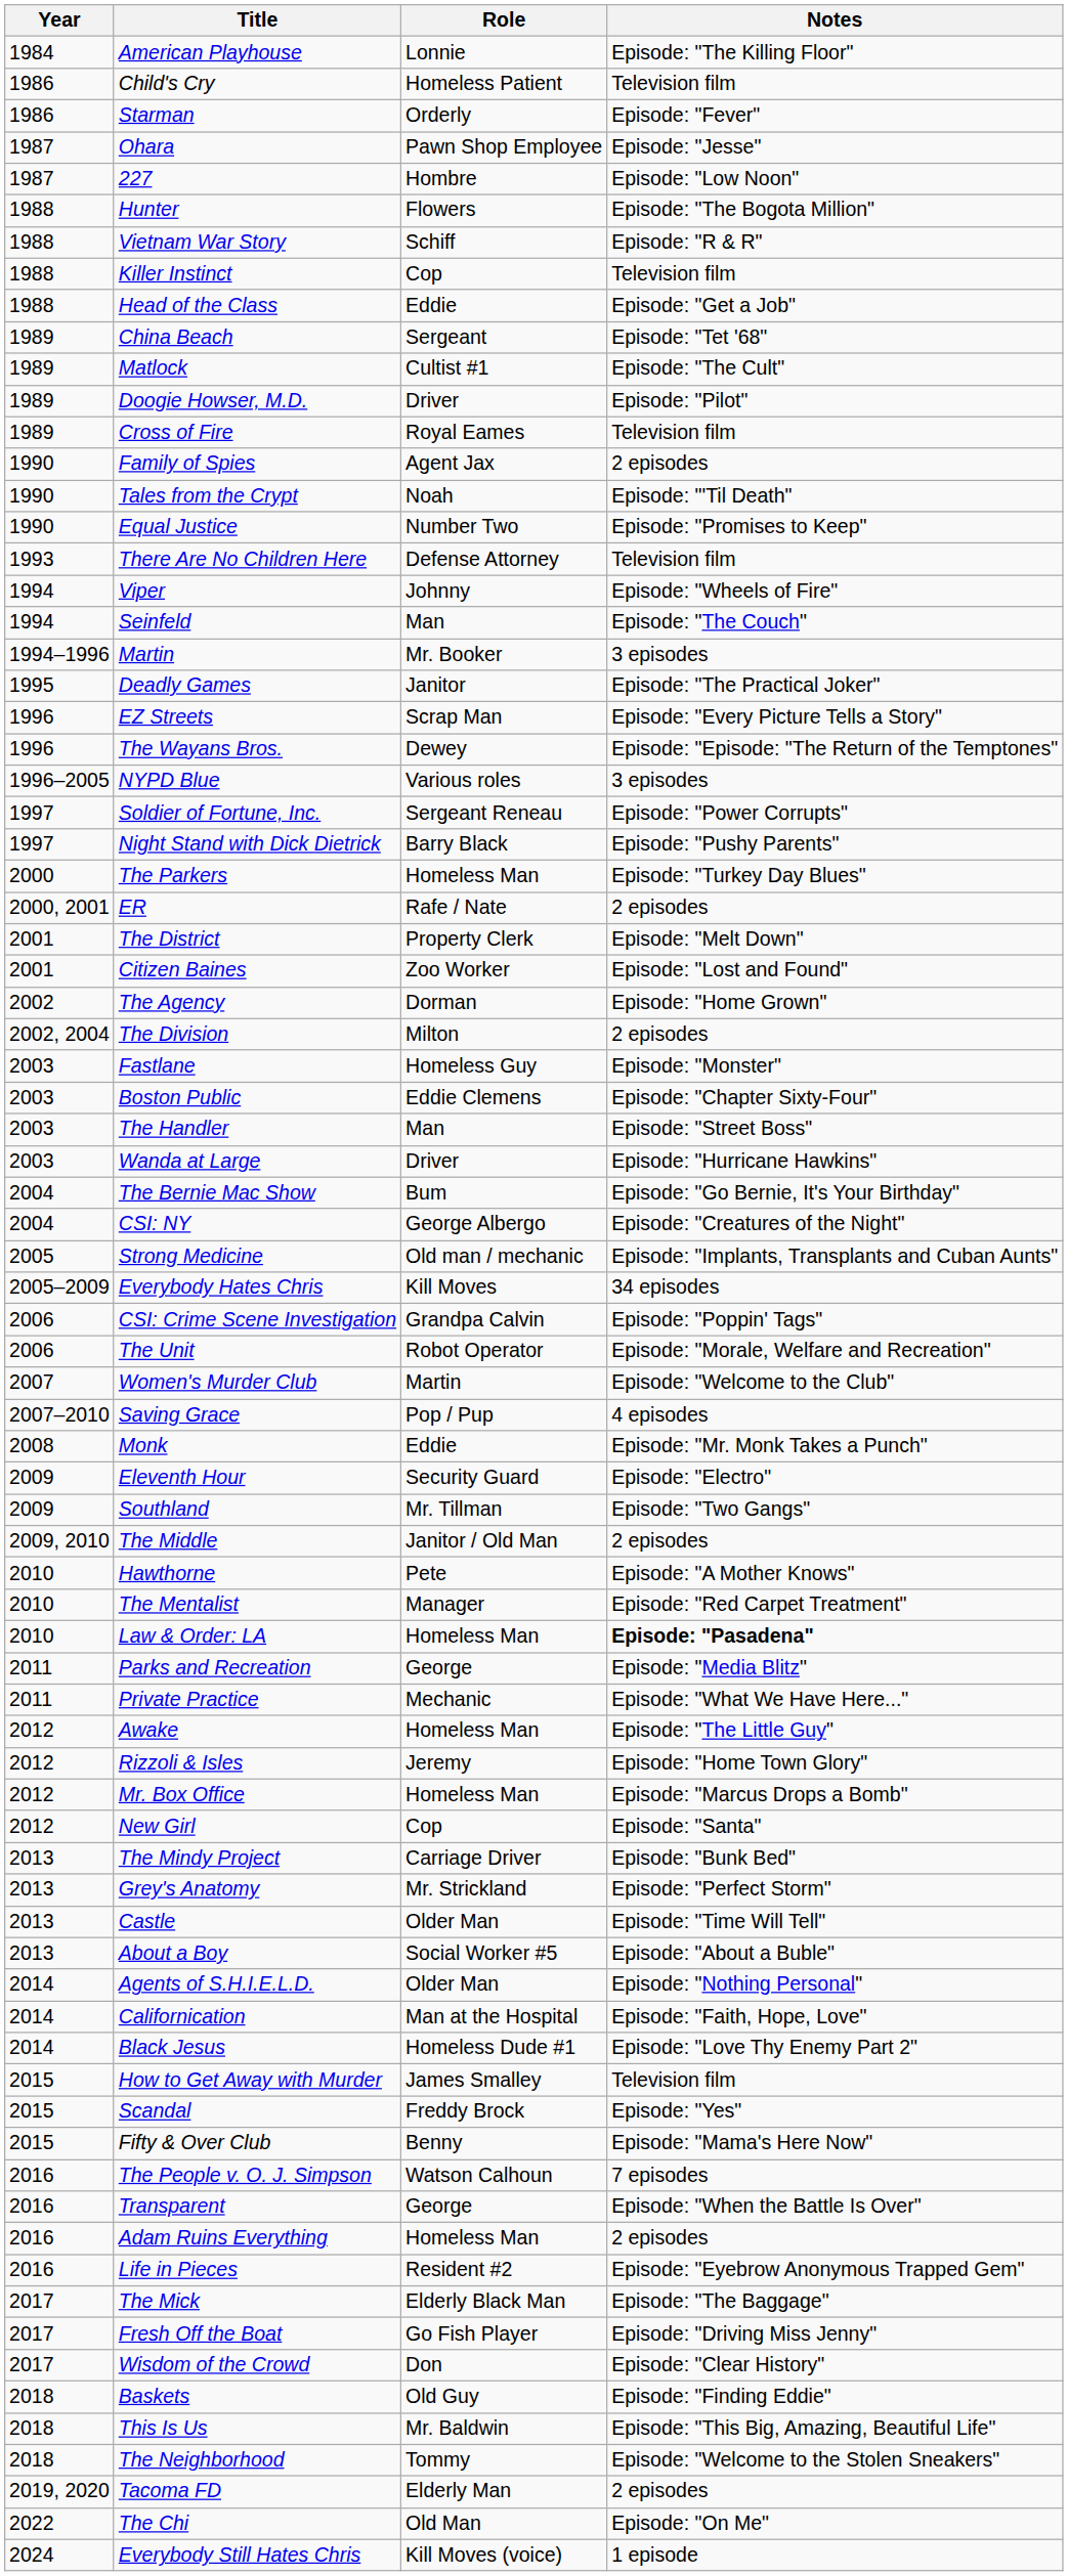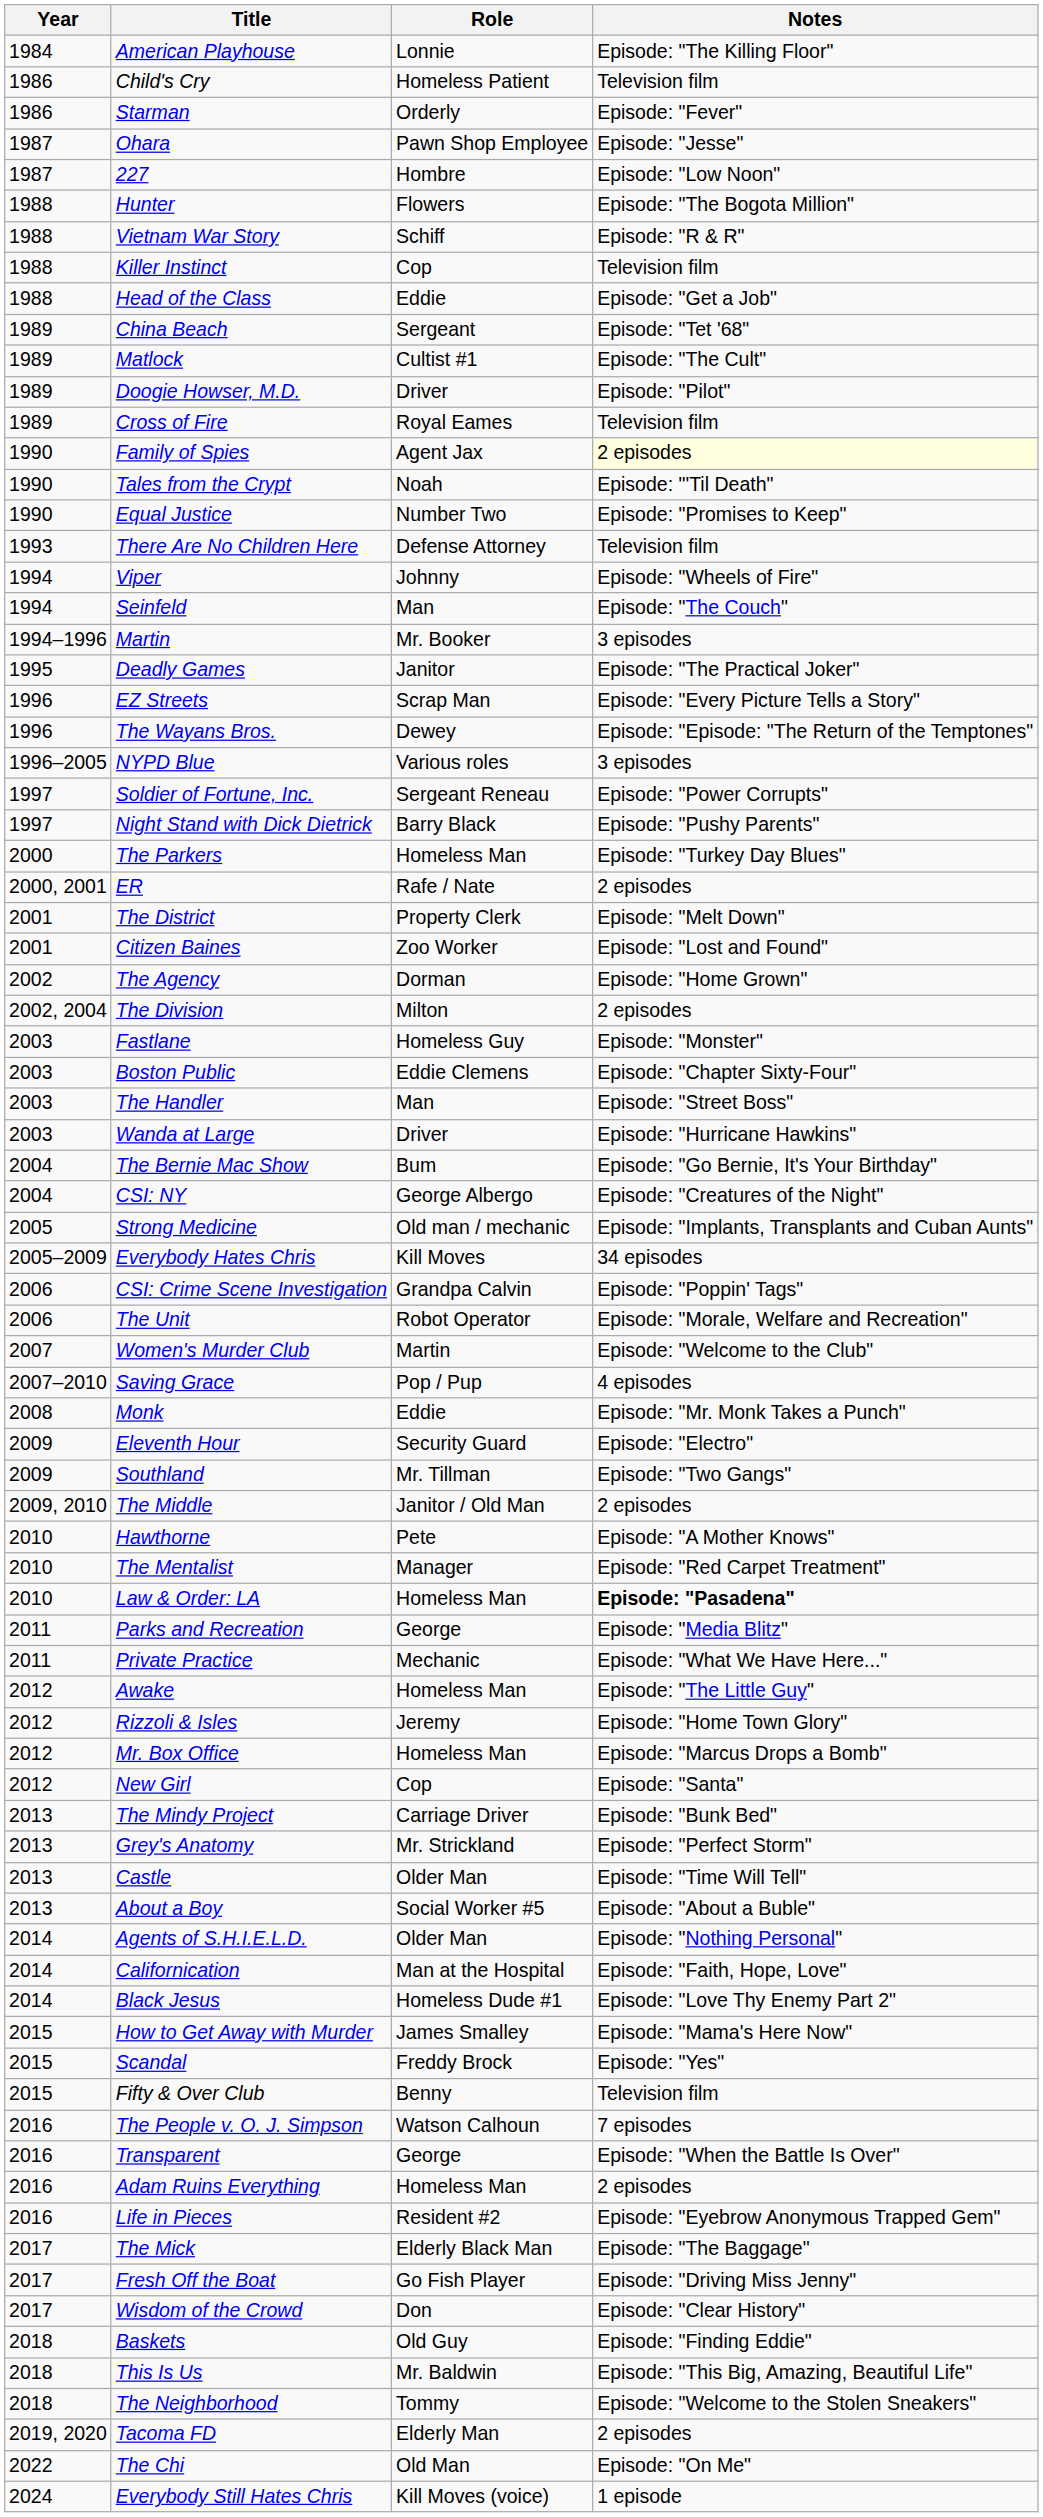Family of Spies | Notes: no background -> lightyellow background
How to Get Away with Murder | Notes: Television film -> Episode: "Mama's Here Now"
Fifty & Over Club | Notes: Episode: "Mama's Here Now" -> Television film
